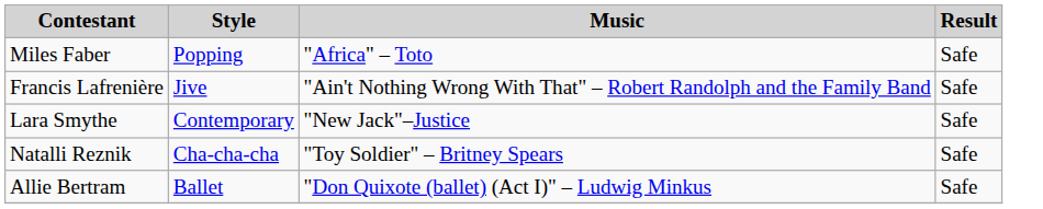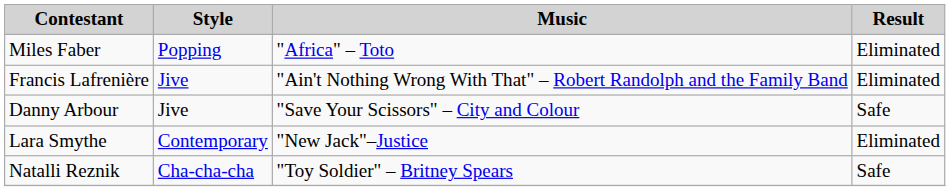Miles Faber | Result: Safe -> Eliminated
Francis Lafrenière | Result: Safe -> Eliminated
+ row: Danny Arbour | Jive | "Save Your Scissors" – City and Colour | Safe
Lara Smythe | Result: Safe -> Eliminated
- row: Allie Bertram | Ballet | "Don Quixote (ballet) (Act I)" – Ludwig Minkus | Safe
